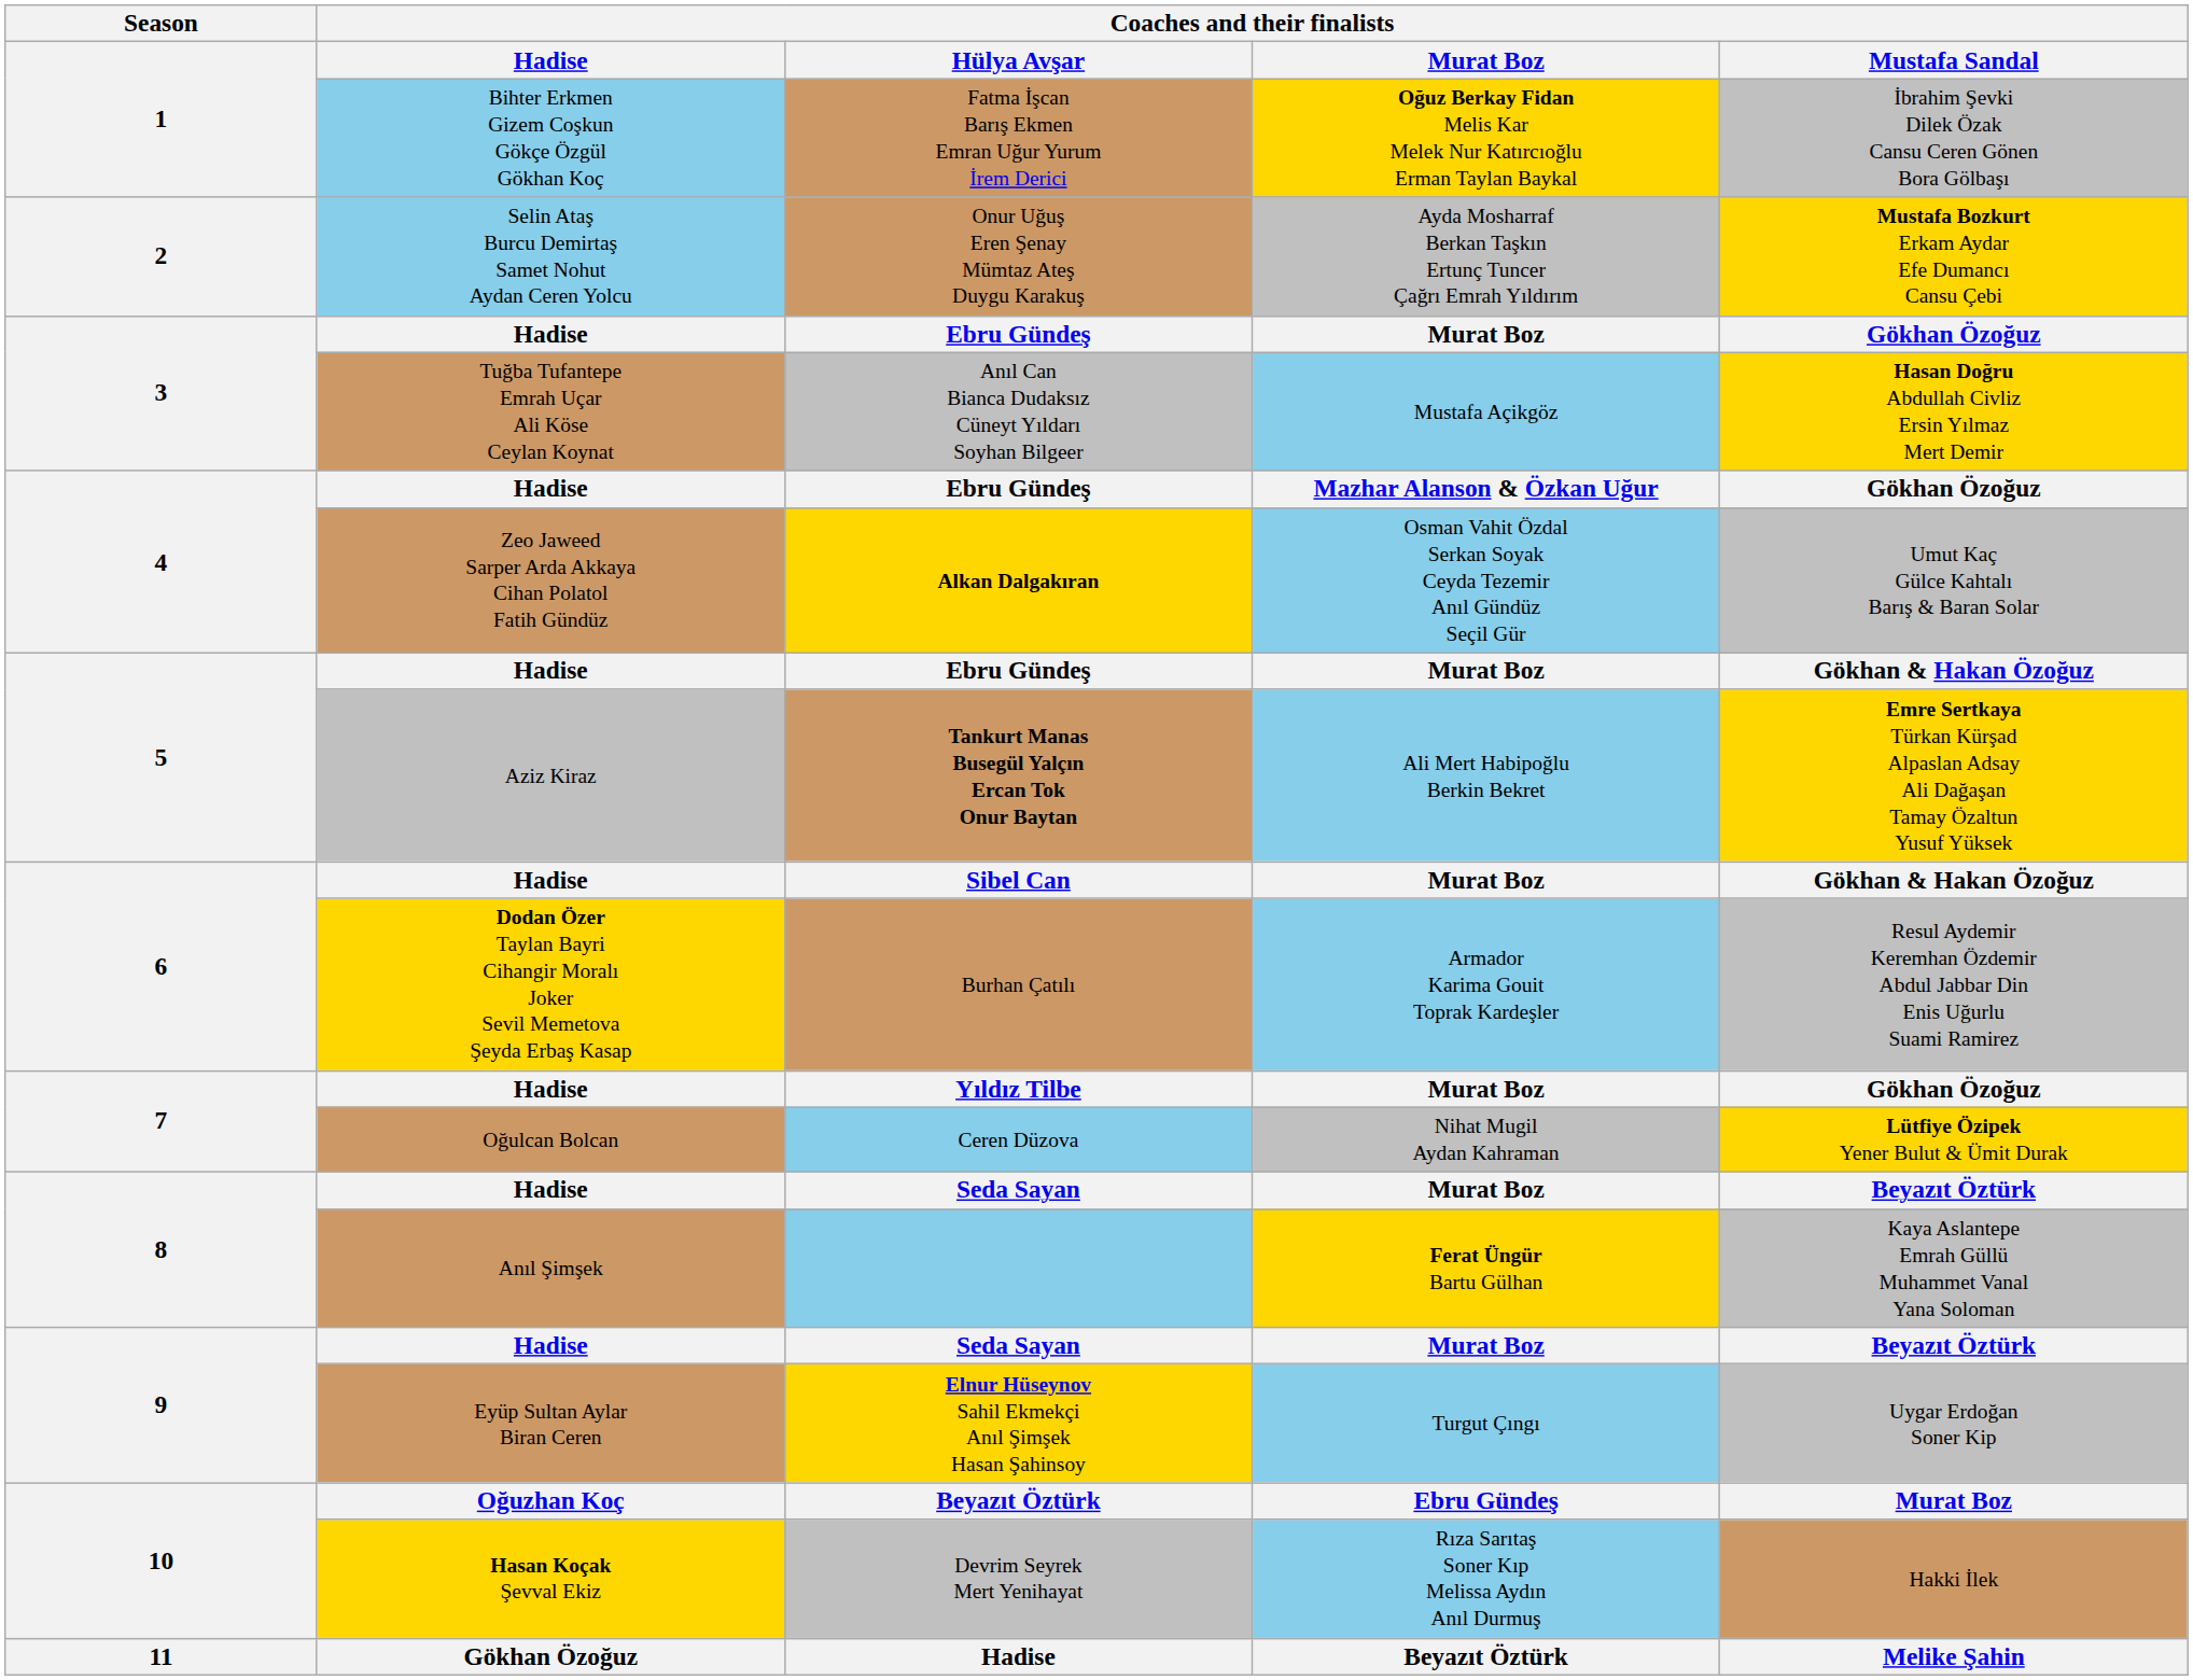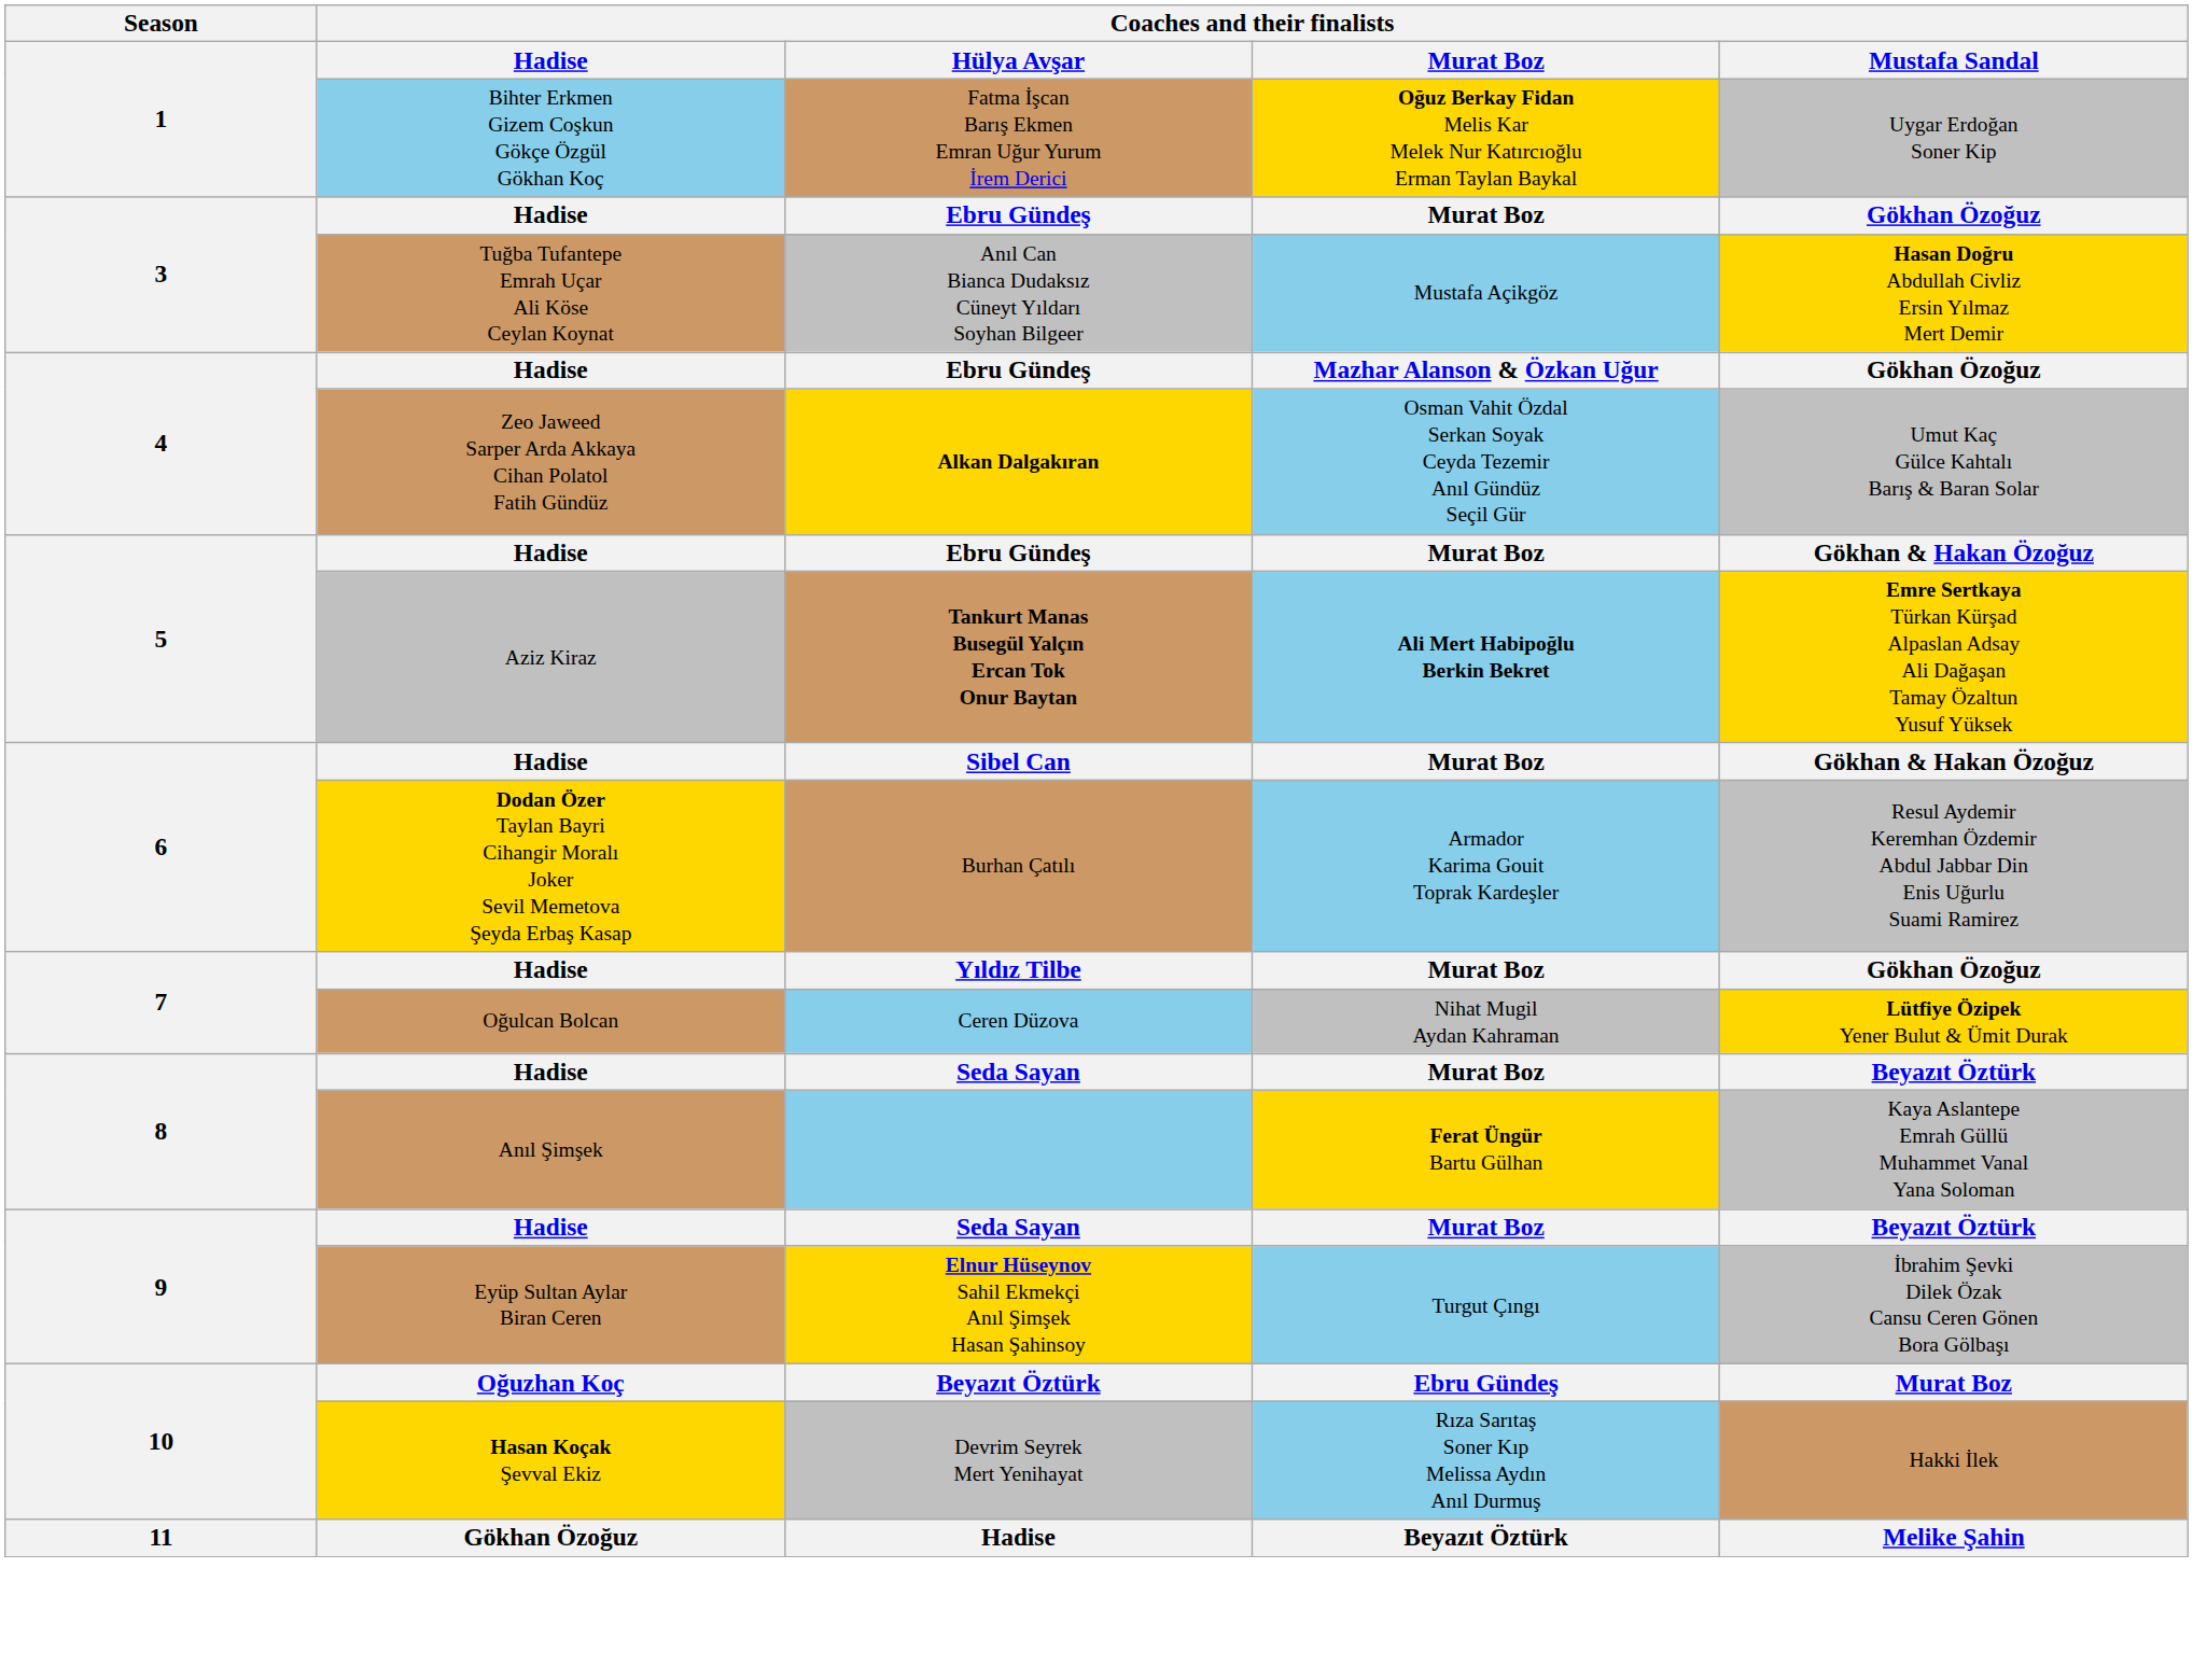Bihter Erkmen Gizem Coşkun Gökçe Özgül Gökhan Koç | Coaches and their finalists / Mustafa Sandal: İbrahim Şevki Dilek Özak Cansu Ceren Gönen Bora Gölbaşı -> Uygar Erdoğan Soner Kip
- row: 2 | Selin Ataş Burcu Demirtaş Samet Nohut Aydan Ceren Yolcu | Onur Uğuş Eren Şenay Mümtaz Ateş Duygu Karakuş | Ayda Mosharraf Berkan Taşkın Ertunç Tuncer Çağrı Emrah Yıldırım | Mustafa Bozkurt Erkam Aydar Efe Dumancı Cansu Çebi
Aziz Kiraz | Coaches and their finalists / Murat Boz: normal -> bold
Eyüp Sultan Aylar Biran Ceren | Coaches and their finalists / Mustafa Sandal: Uygar Erdoğan Soner Kip -> İbrahim Şevki Dilek Özak Cansu Ceren Gönen Bora Gölbaşı
